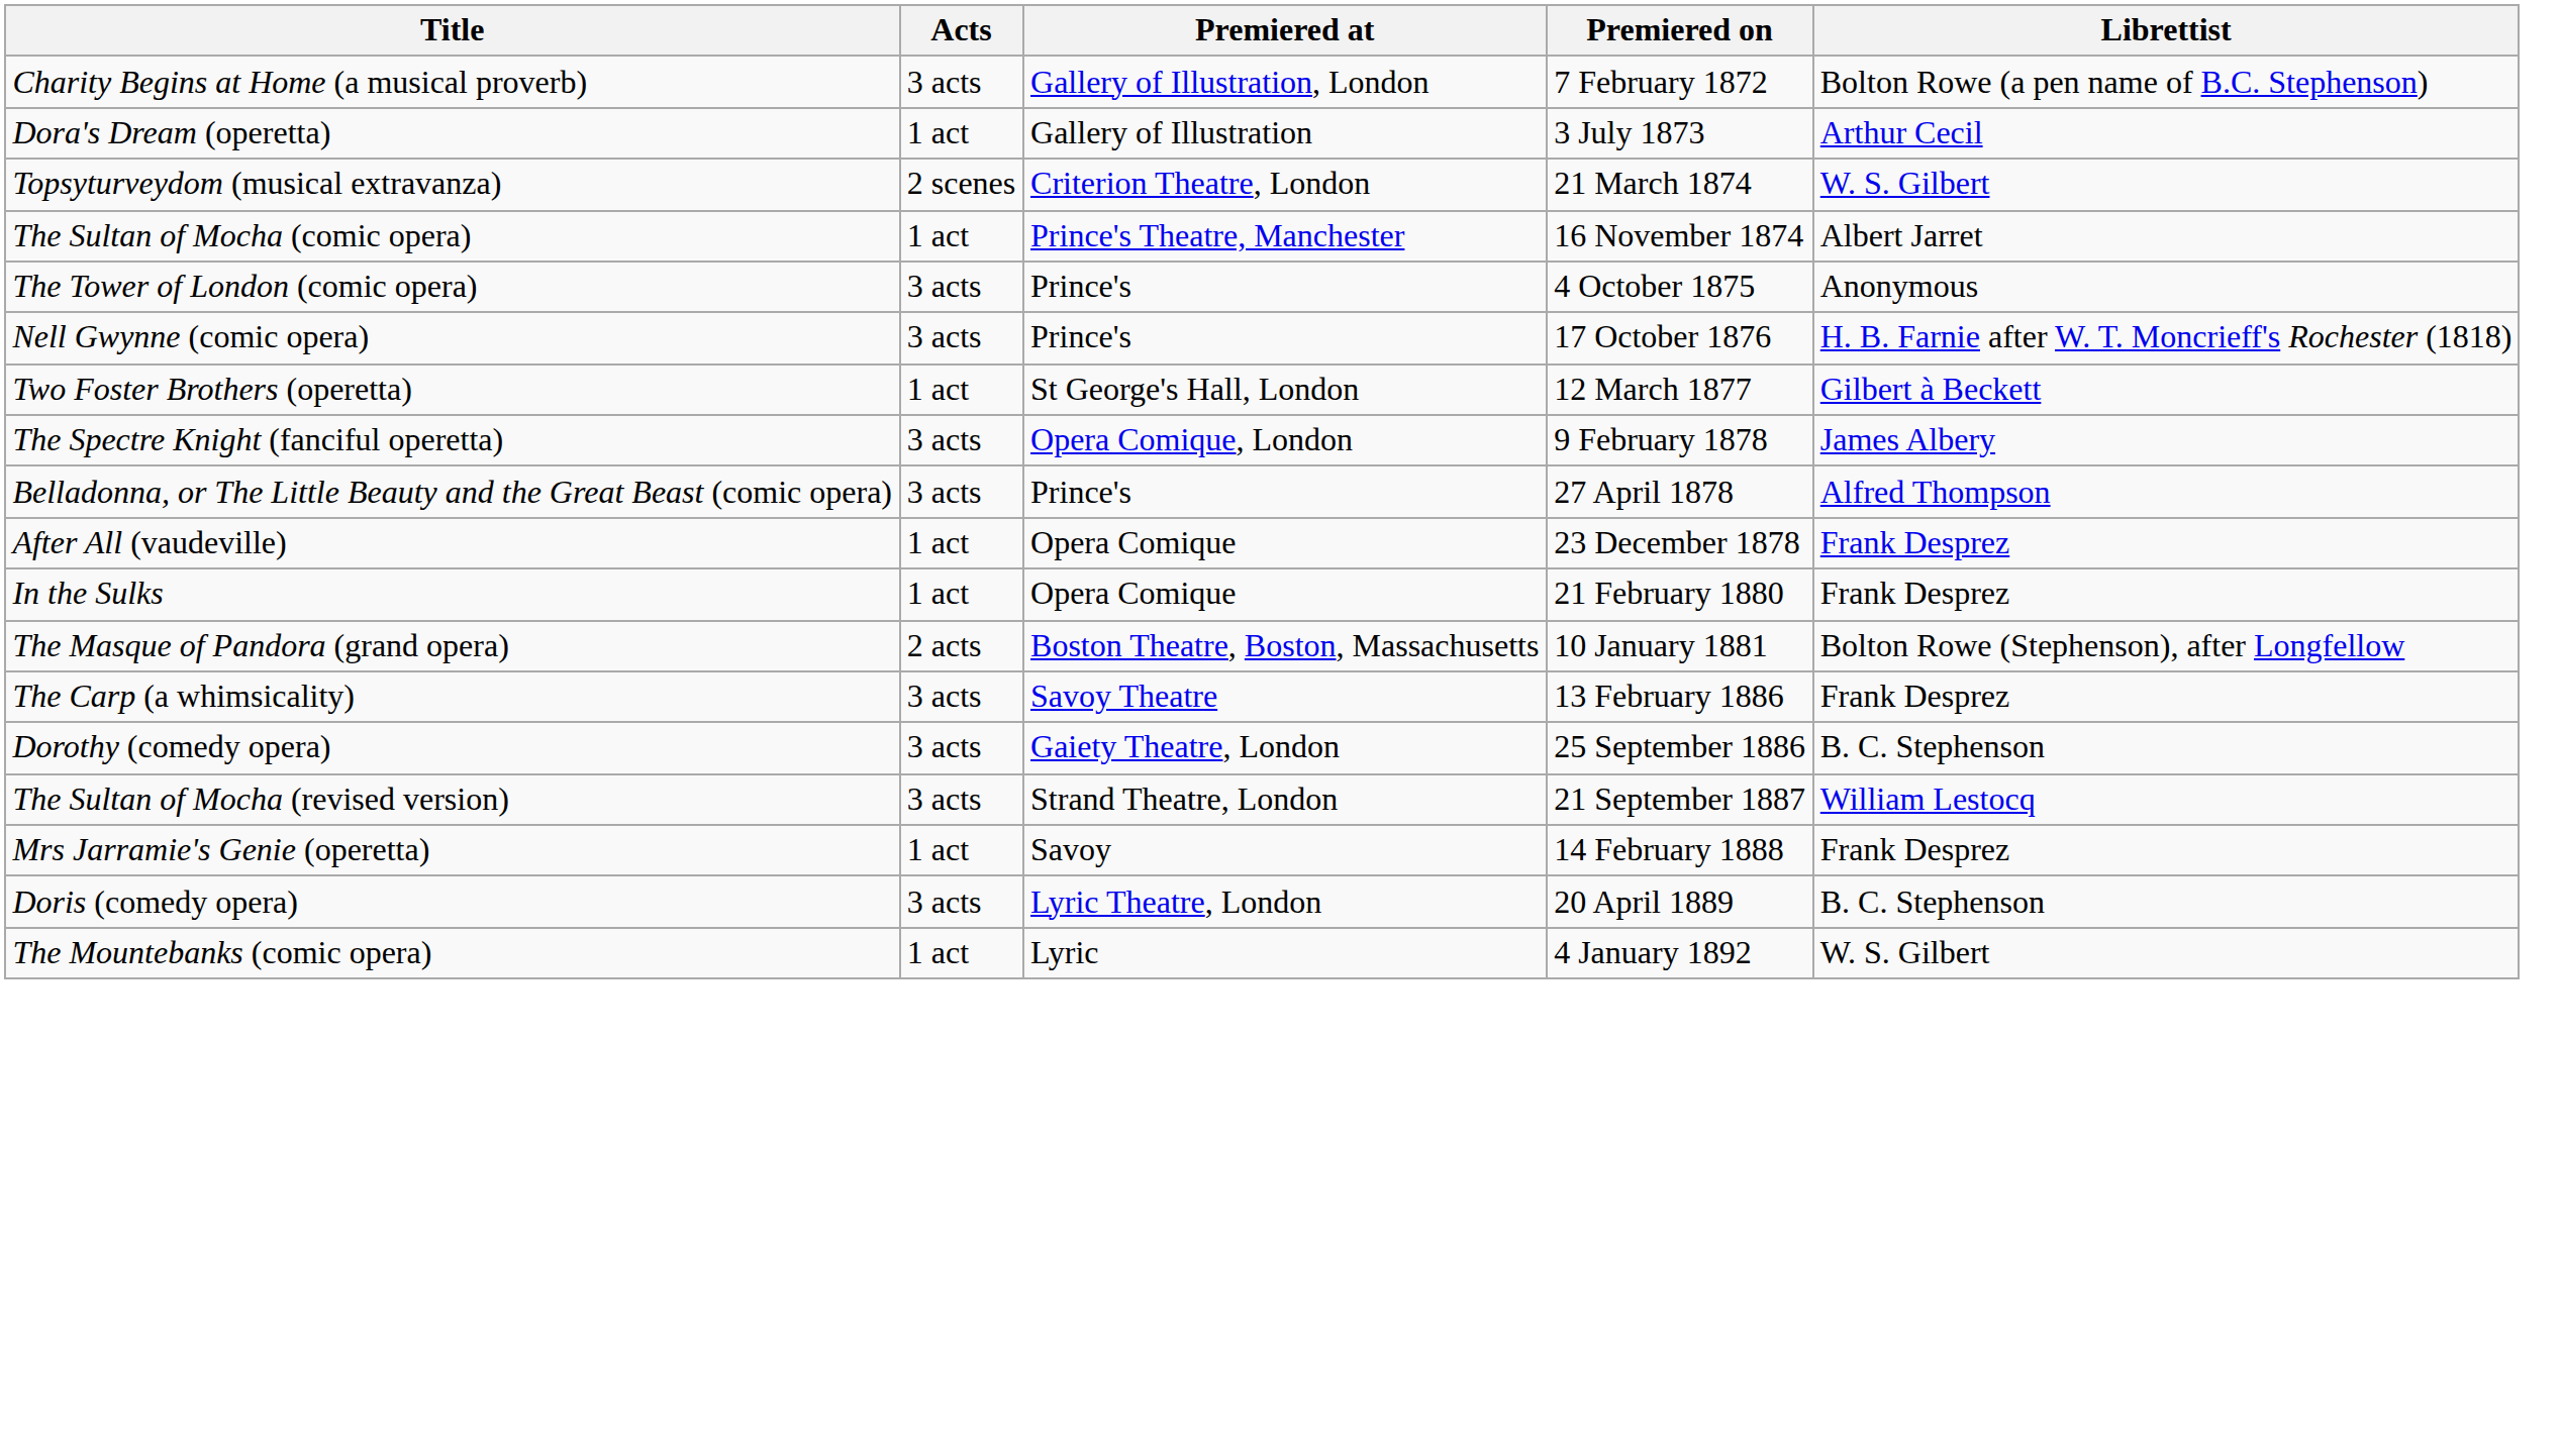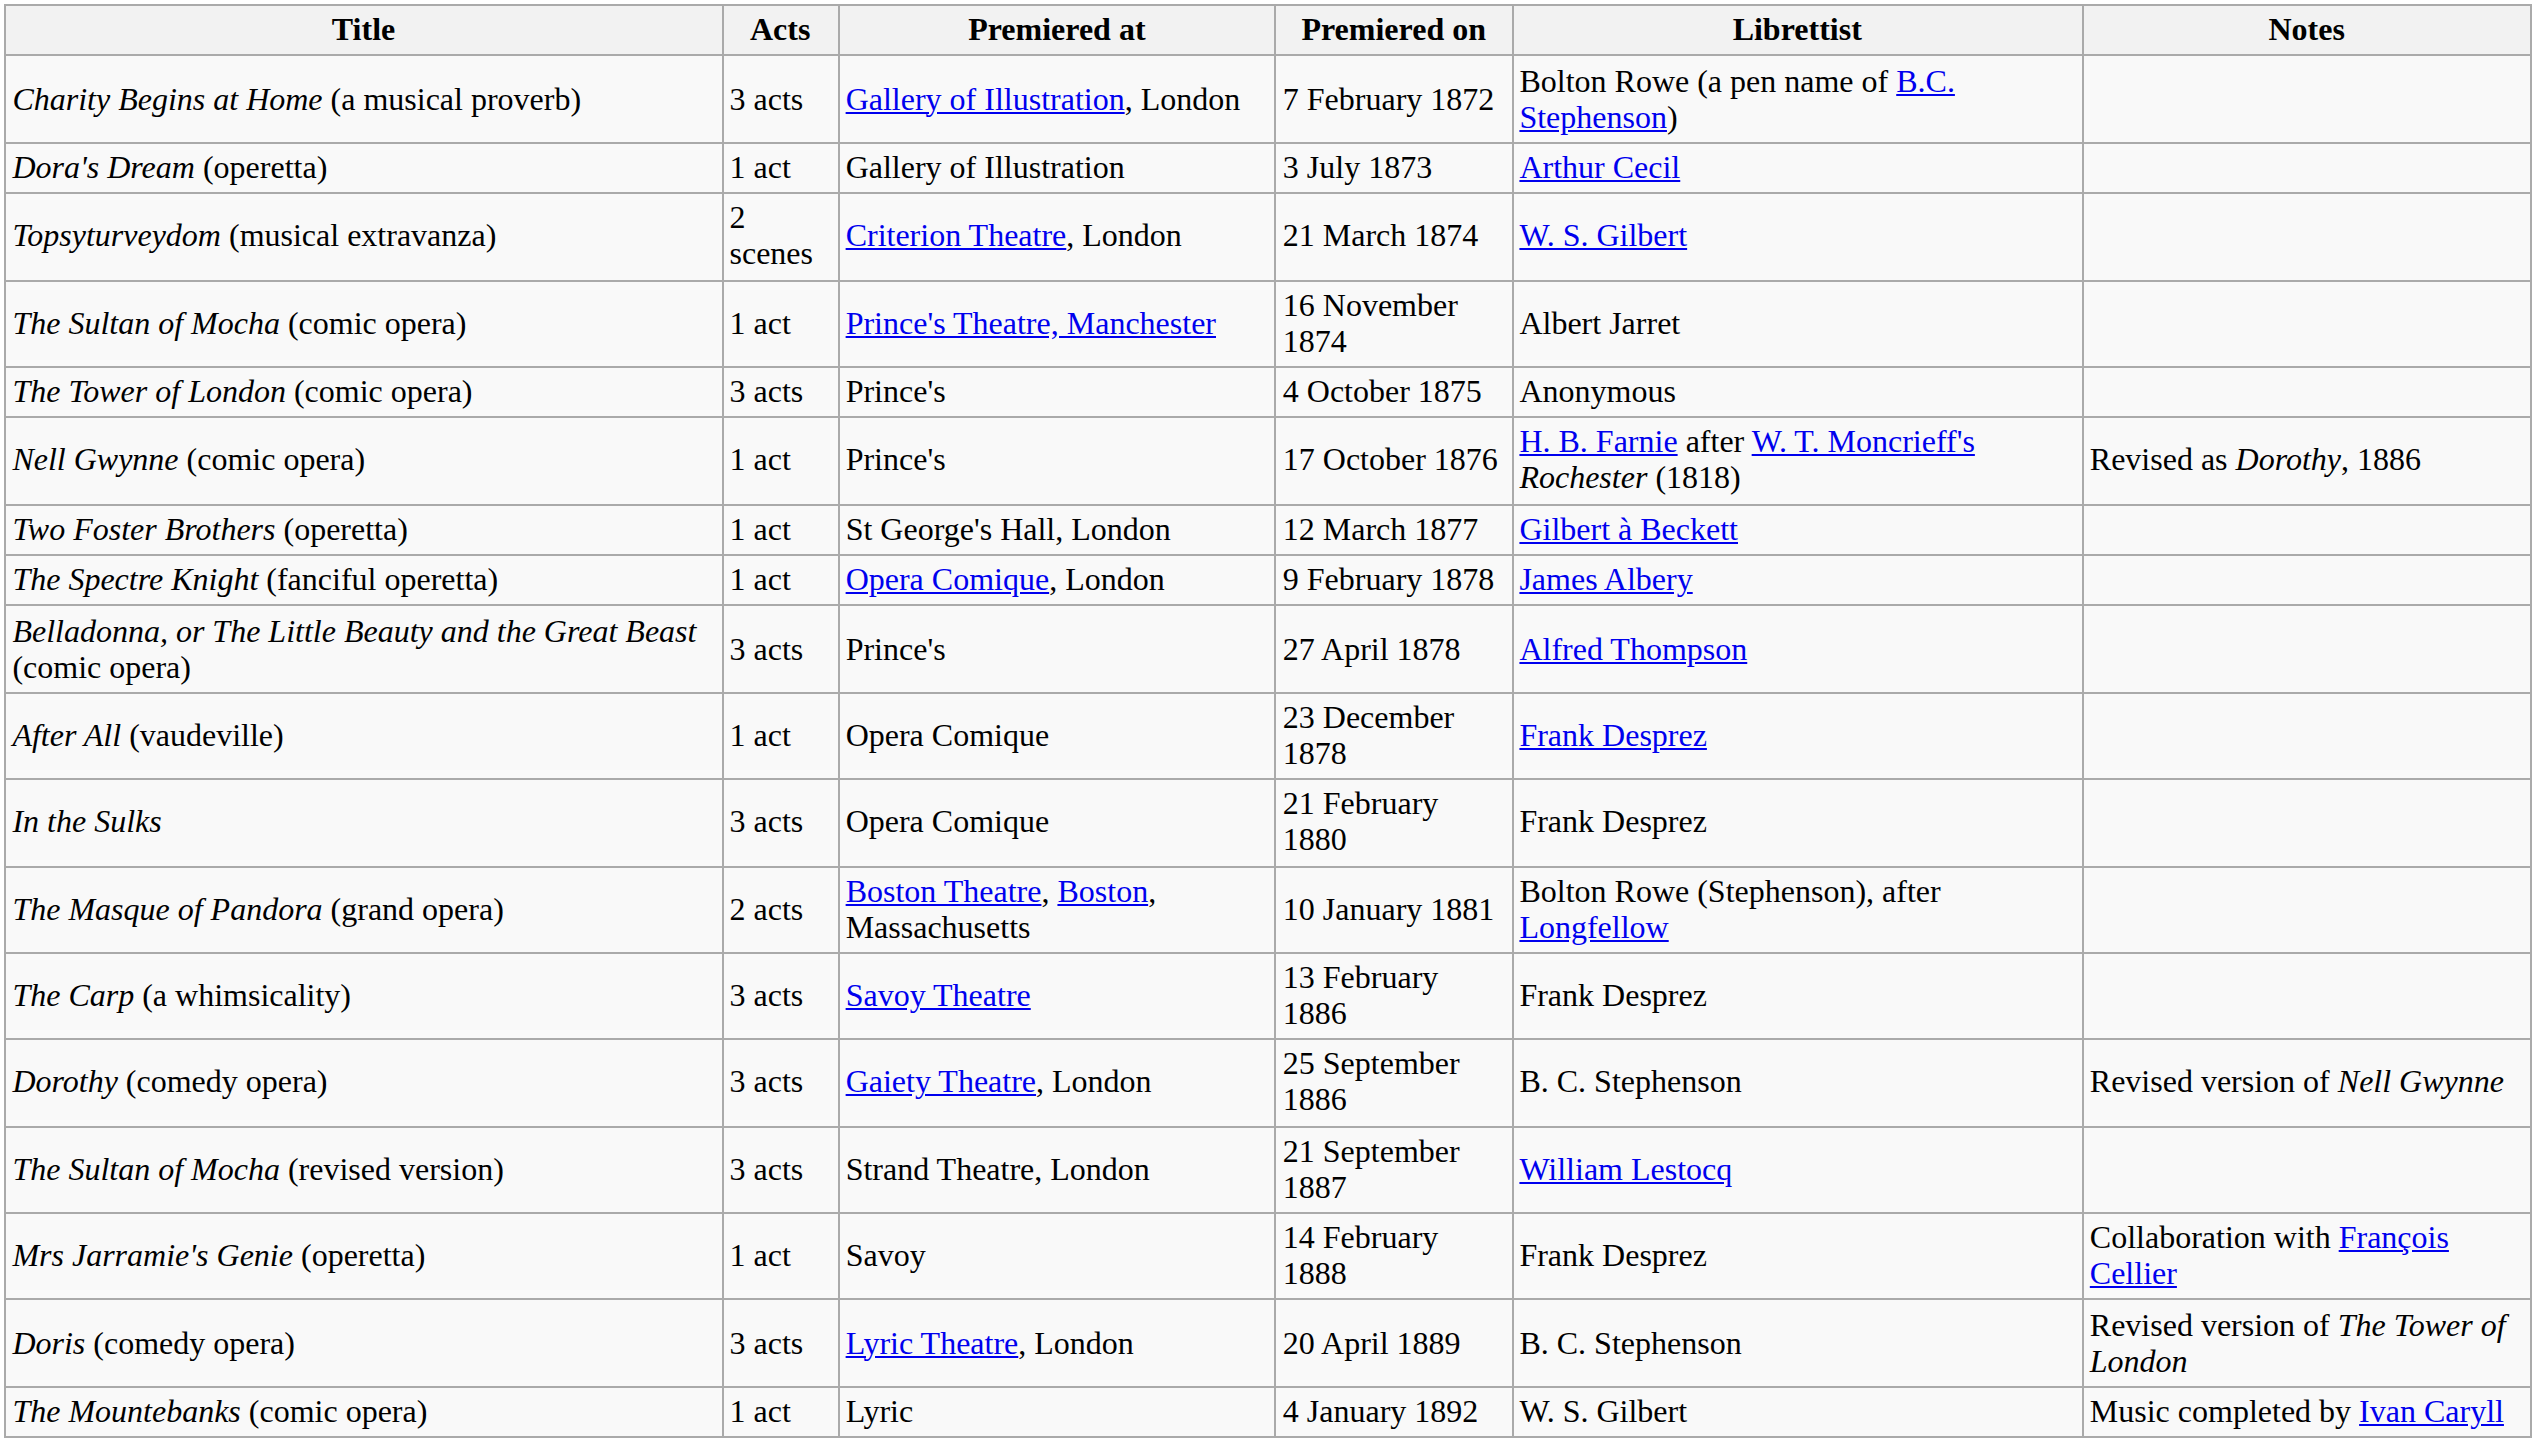+ column: Notes | Revised as Dorothy, 1886 | Revised version of Nell Gwynne | Collaboration with François Cellier | Revised version of The Tower of London | Music completed by Ivan Caryll
Nell Gwynne (comic opera) | Acts: 3 acts -> 1 act
The Spectre Knight (fanciful operetta) | Acts: 3 acts -> 1 act
In the Sulks | Acts: 1 act -> 3 acts
